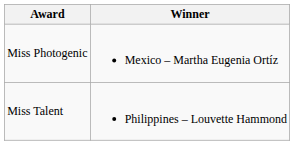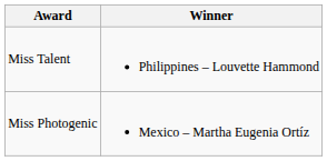rows swapped: Miss Photogenic <-> Miss Talent
